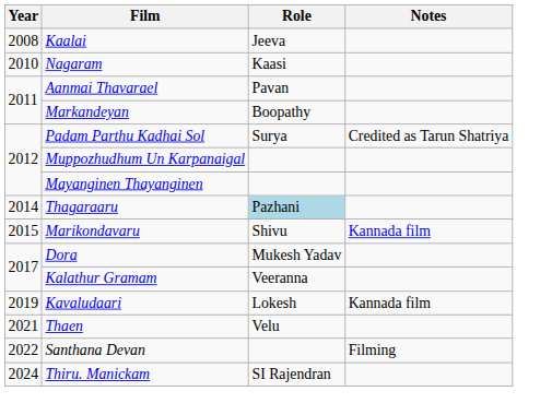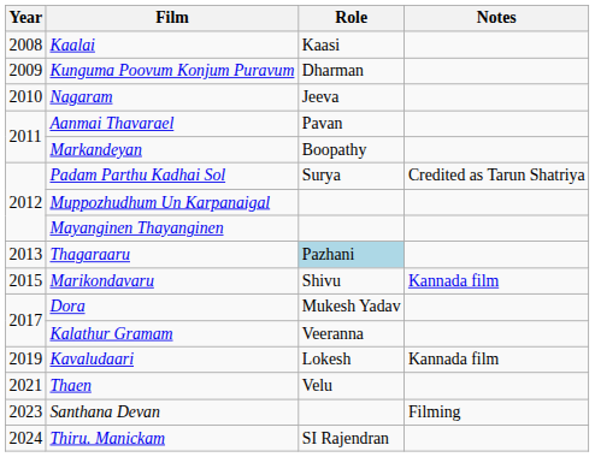Kaalai | Role: Jeeva -> Kaasi
+ row: 2009 | Kunguma Poovum Konjum Puravum | Dharman
Nagaram | Role: Kaasi -> Jeeva
Thagaraaru | Year: 2014 -> 2013
Santhana Devan | Year: 2022 -> 2023
